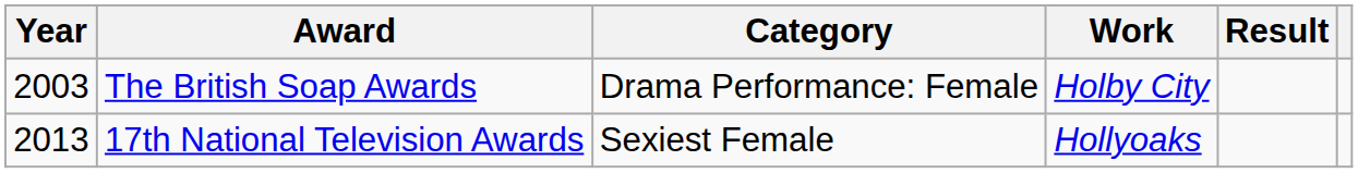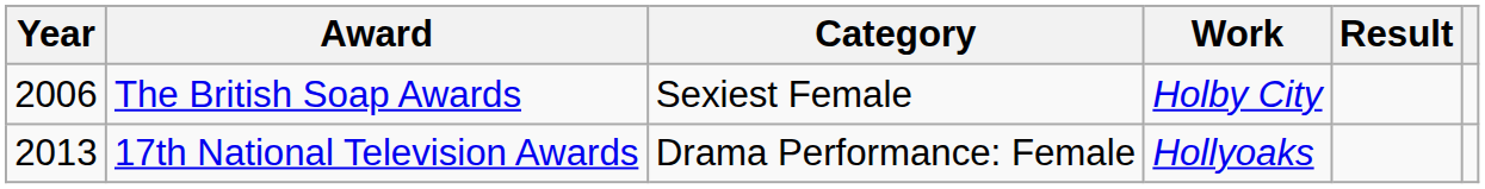The British Soap Awards | Year: 2003 -> 2006
The British Soap Awards | Category: Drama Performance: Female -> Sexiest Female
17th National Television Awards | Category: Sexiest Female -> Drama Performance: Female
